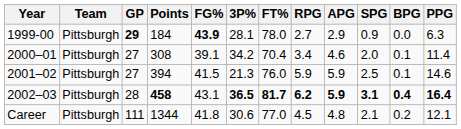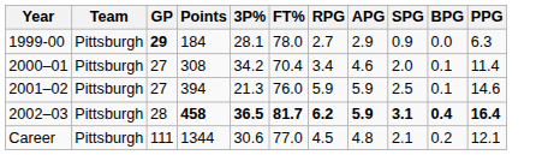- column: FG% | 43.9 | 39.1 | 41.5 | 43.1 | 41.8
